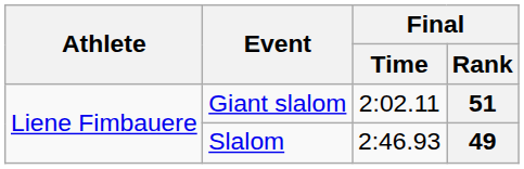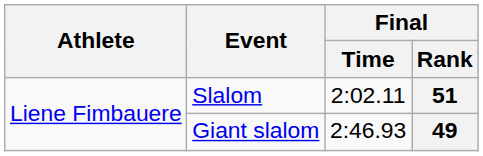51 | Event: Giant slalom -> Slalom
49 | Event: Slalom -> Giant slalom
